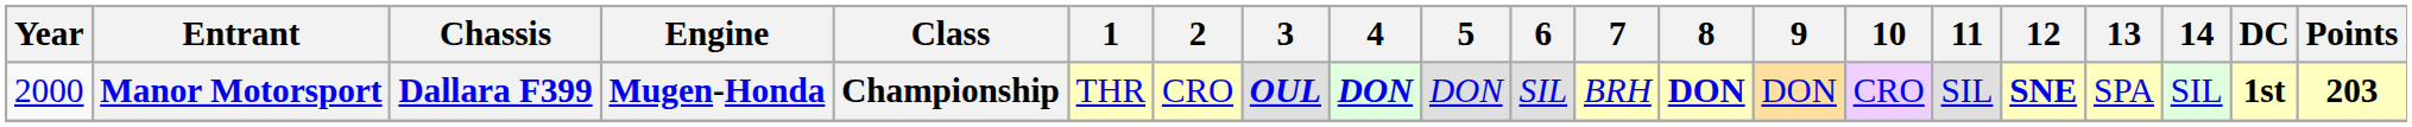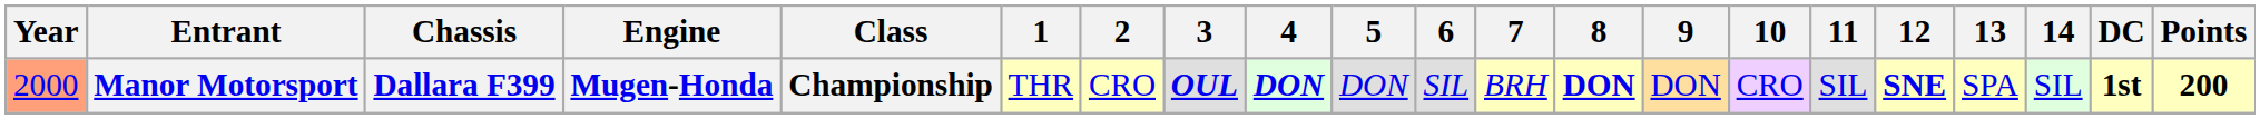Manor Motorsport | Year: no background -> lightsalmon background
Manor Motorsport | Points: 203 -> 200
